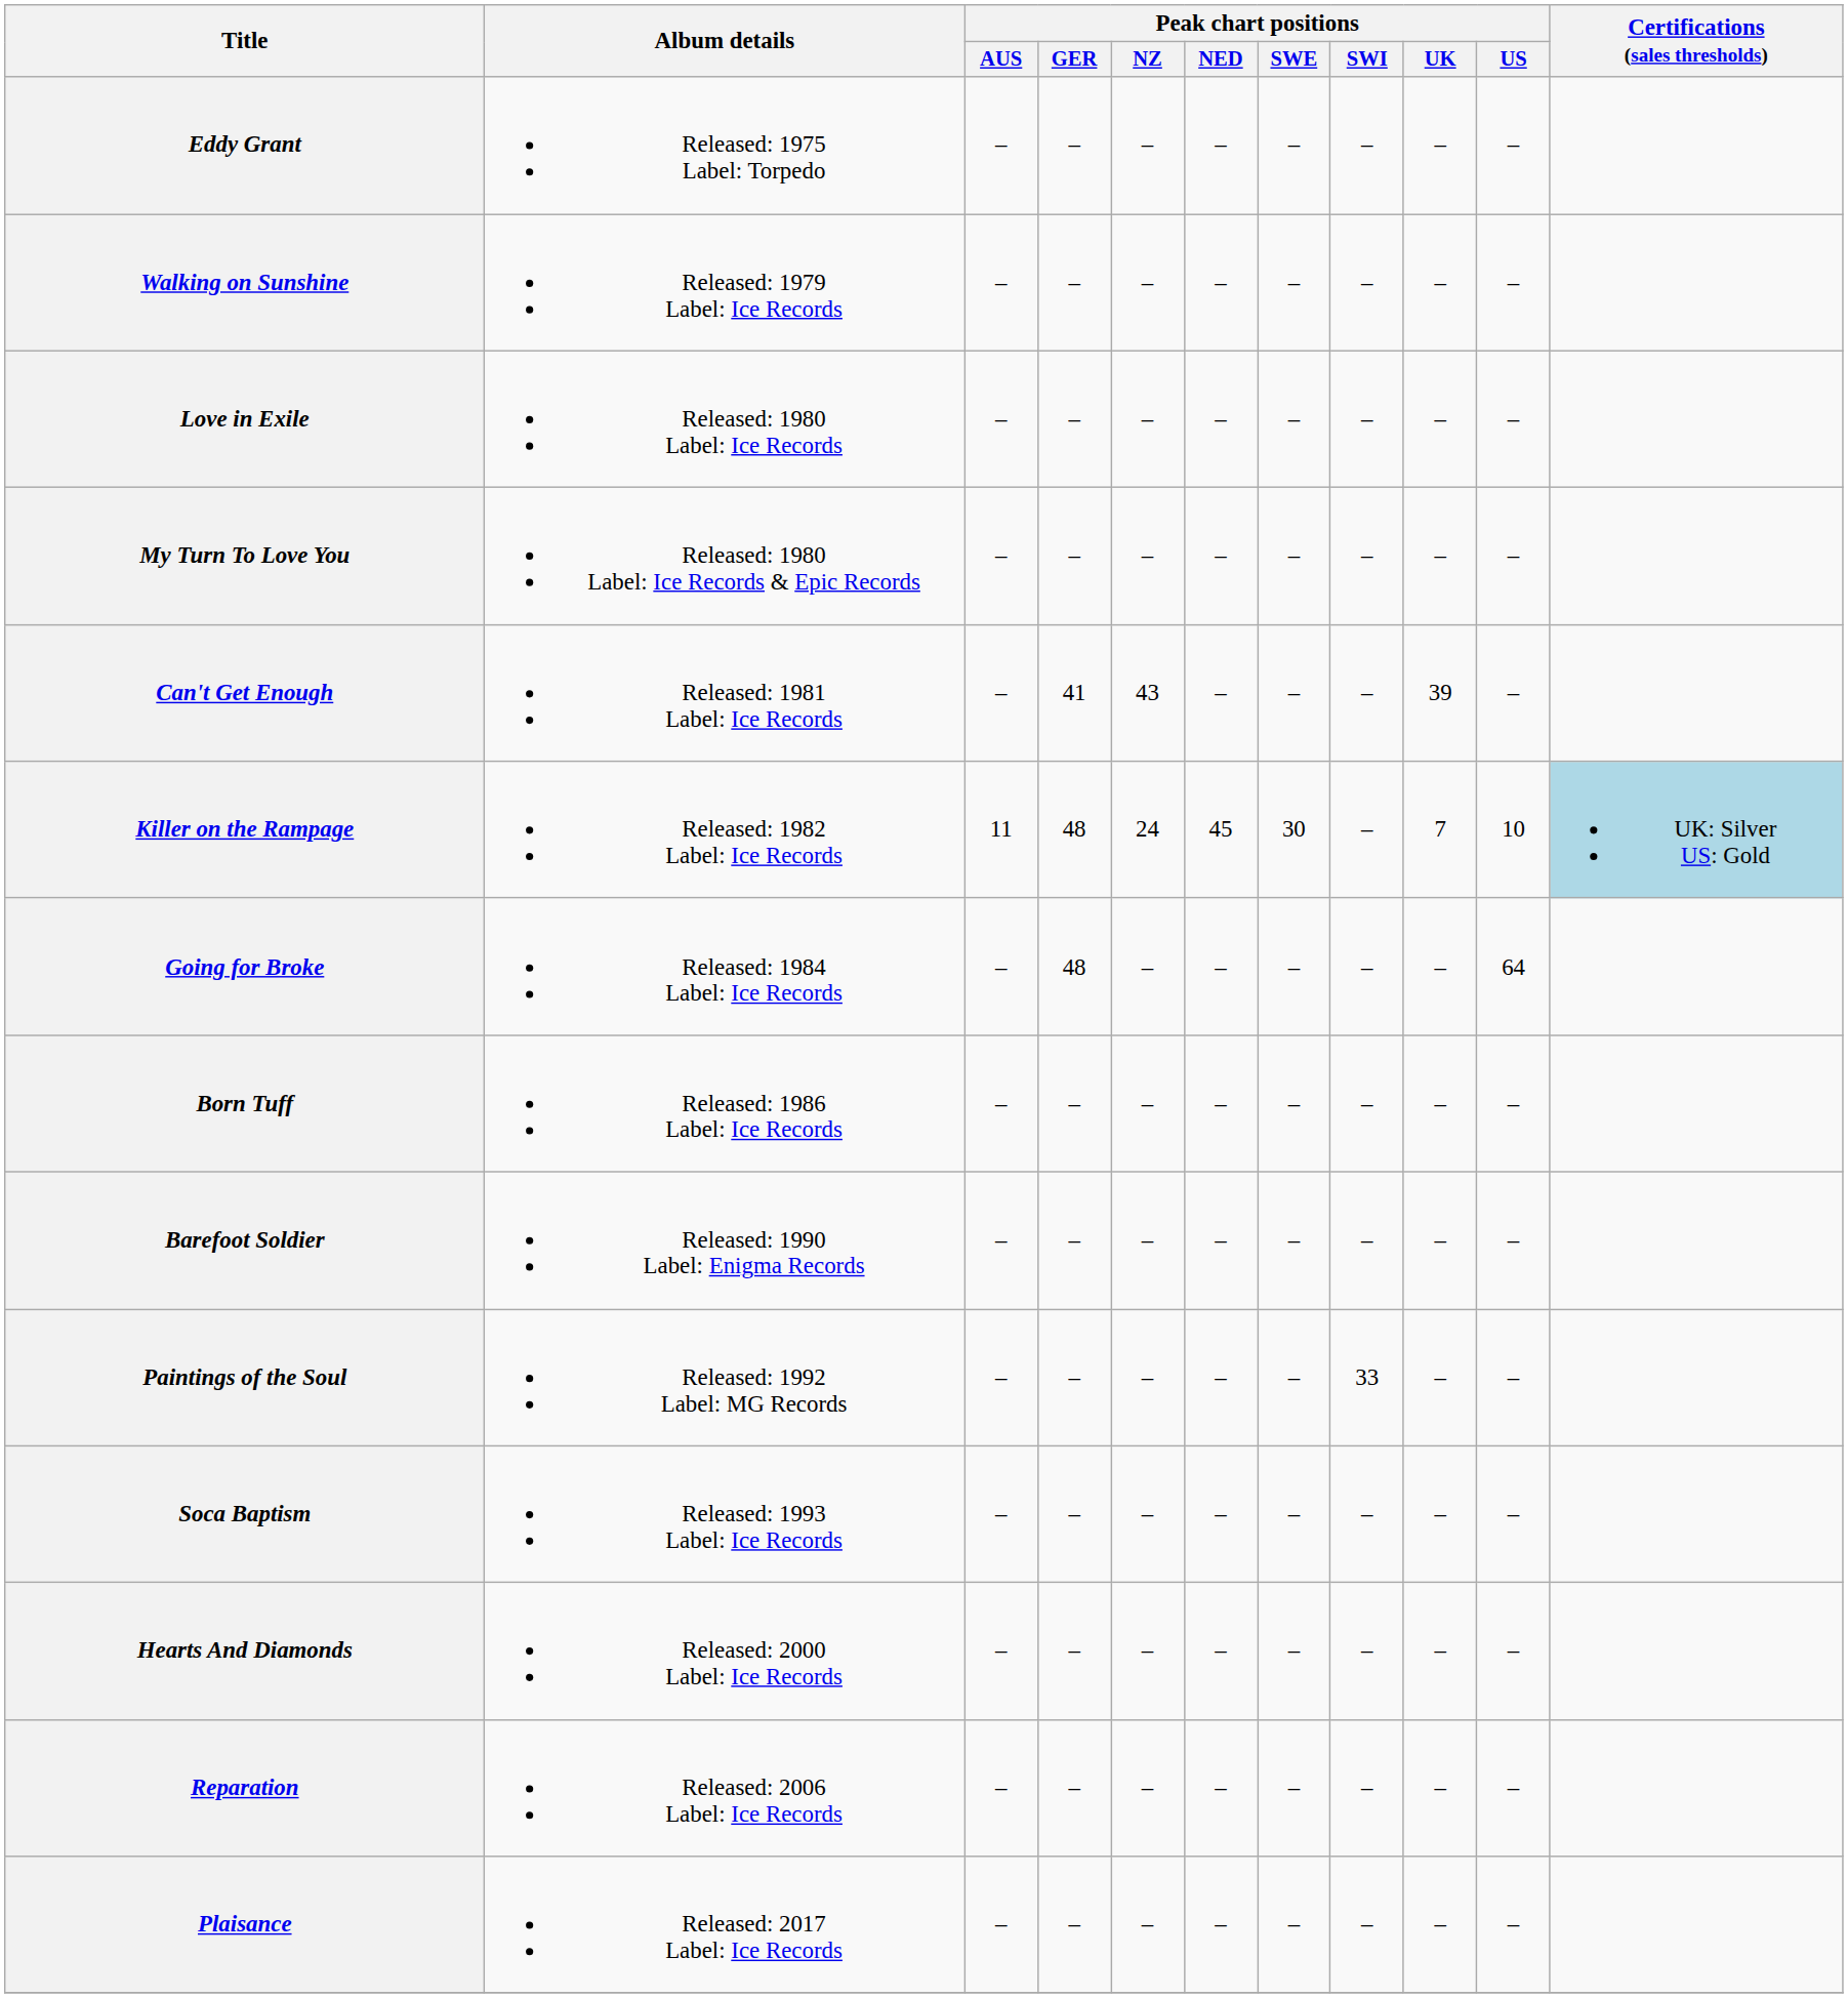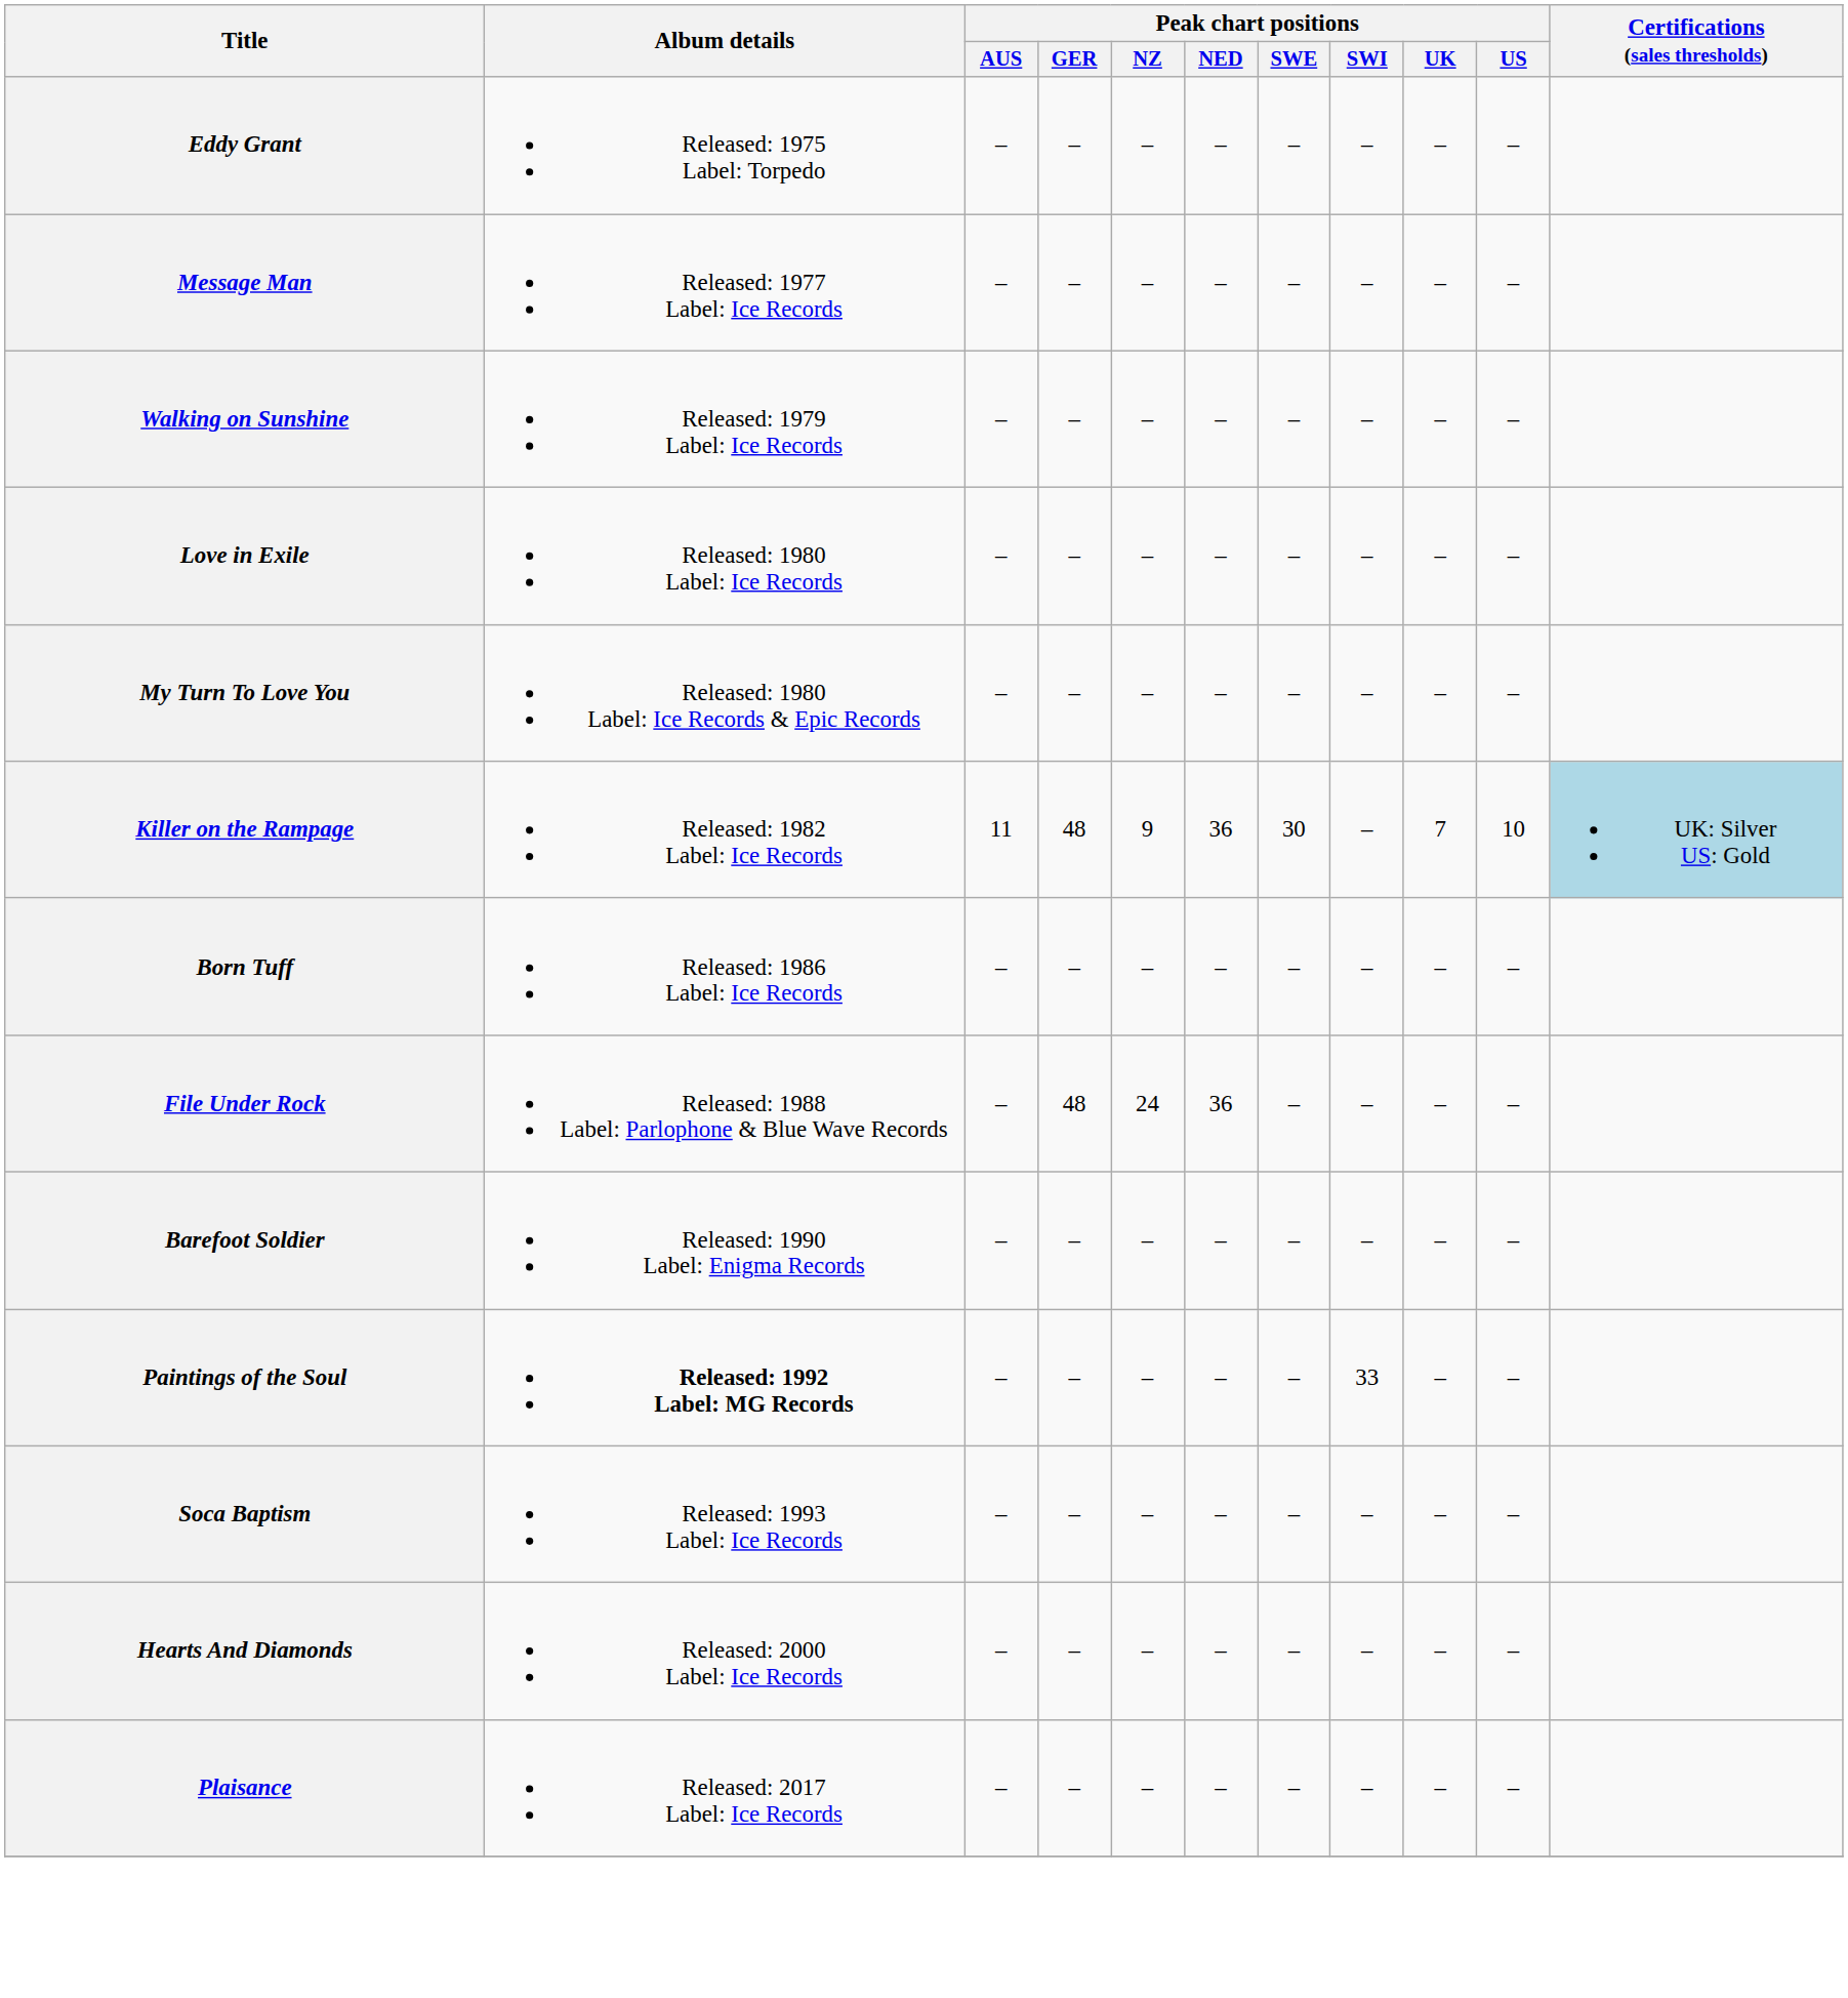+ row: Message Man | Released: 1977 Label: Ice Records | – | – | – | – | – | – | – | –
- row: Can't Get Enough | Released: 1981 Label: Ice Records | – | 41 | 43 | – | – | – | 39 | –
Killer on the Rampage | Peak chart positions / NZ: 24 -> 9
Killer on the Rampage | Peak chart positions / NED: 45 -> 36
- row: Going for Broke | Released: 1984 Label: Ice Records | – | 48 | – | – | – | – | – | 64
+ row: File Under Rock | Released: 1988 Label: Parlophone & Blue Wave Records | – | 48 | 24 | 36 | – | – | – | –
Paintings of the Soul | Album details: normal -> bold
- row: Reparation | Released: 2006 Label: Ice Records | – | – | – | – | – | – | – | –
